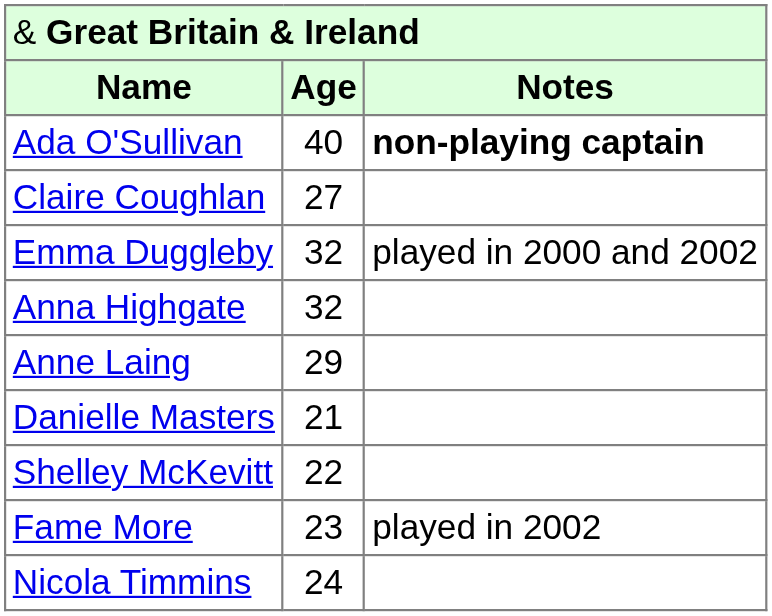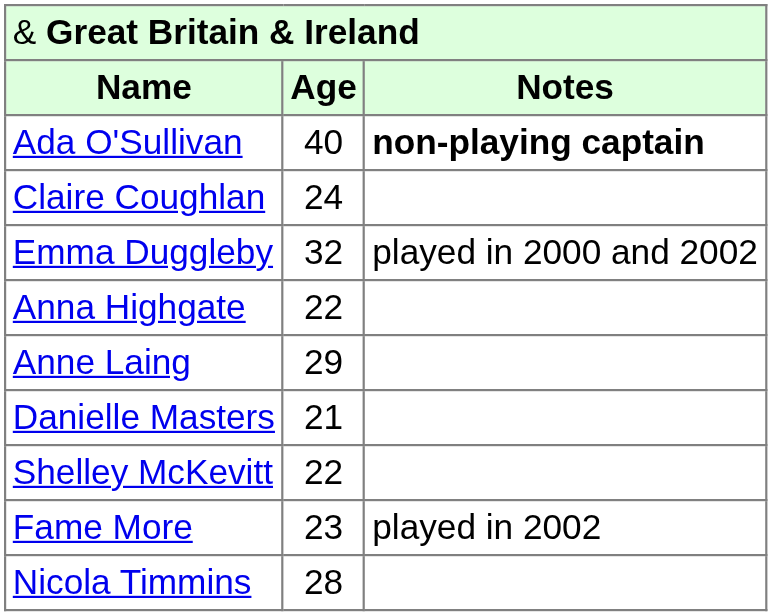Claire Coughlan | column 2: 27 -> 24
Anna Highgate | column 2: 32 -> 22
Nicola Timmins | column 2: 24 -> 28
